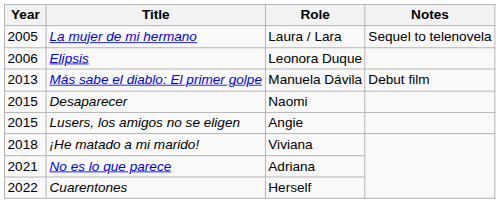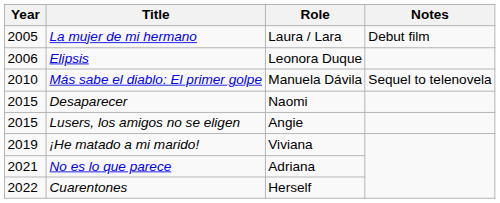La mujer de mi hermano | Notes: Sequel to telenovela -> Debut film
Más sabe el diablo: El primer golpe | Year: 2013 -> 2010
Más sabe el diablo: El primer golpe | Notes: Debut film -> Sequel to telenovela
¡He matado a mi marido! | Year: 2018 -> 2019
